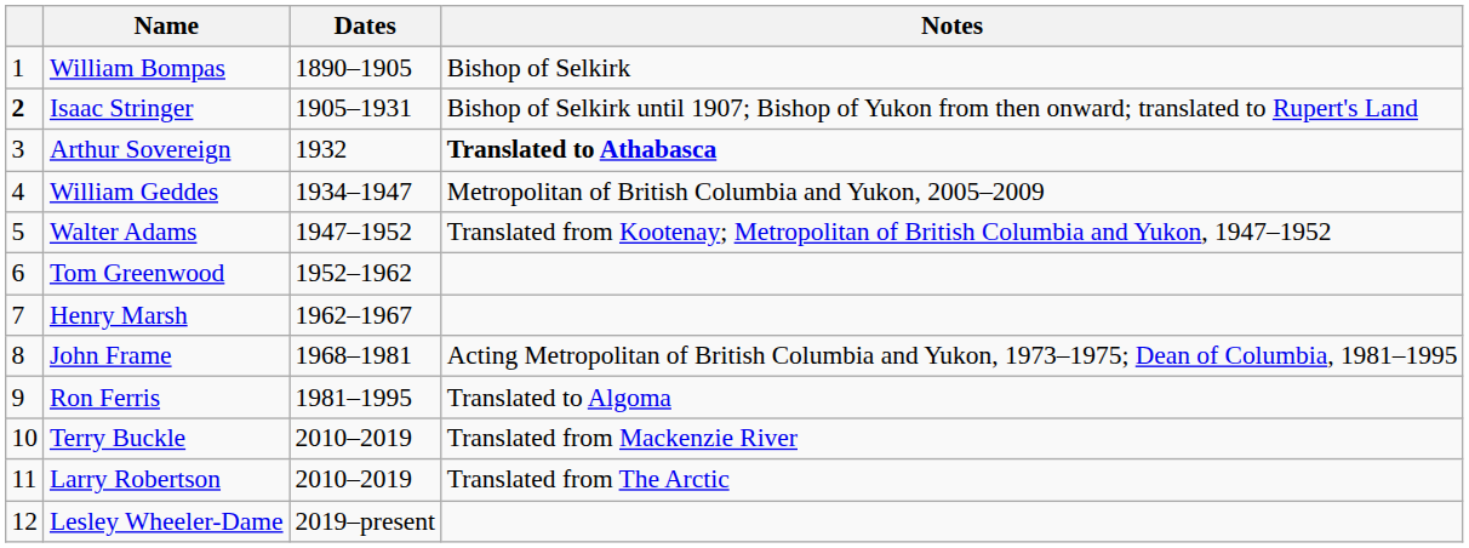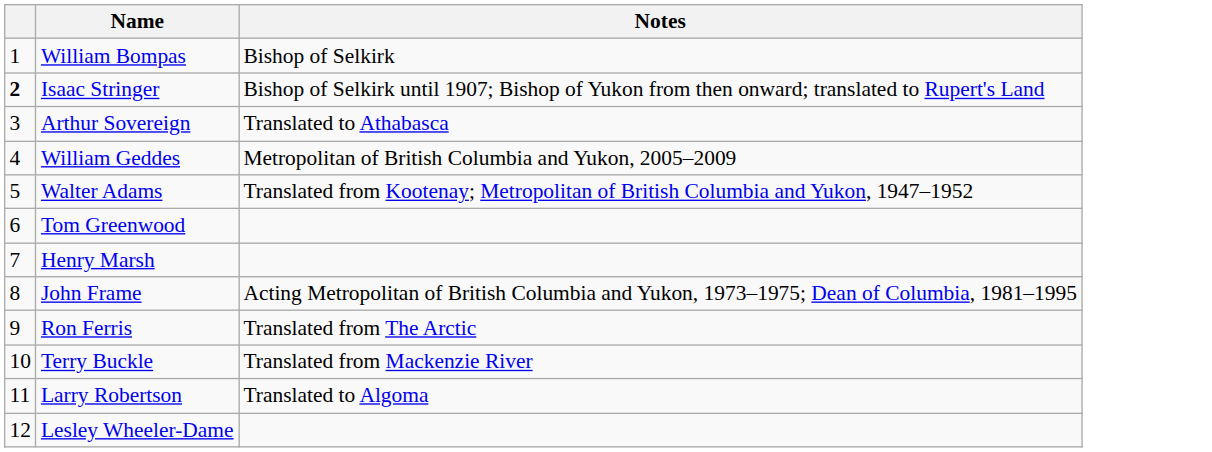- column: Dates | 1890–1905 | 1905–1931 | 1932 | 1934–1947 | 1947–1952 | 1952–1962 | 1962–1967 | 1968–1981 | 1981–1995 | 2010–2019 | 2010–2019 | 2019–present
Arthur Sovereign | Notes: bold -> normal
Ron Ferris | Notes: Translated to Algoma -> Translated from The Arctic
Larry Robertson | Notes: Translated from The Arctic -> Translated to Algoma
